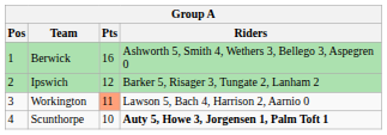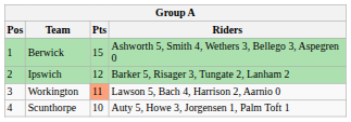Berwick | Pts: 16 -> 15
Scunthorpe | Riders: bold -> normal
